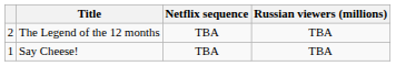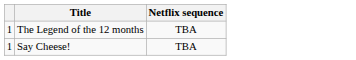- column: Russian viewers (millions) | TBA | TBA
The Legend of the 12 months | column 1: 2 -> 1
